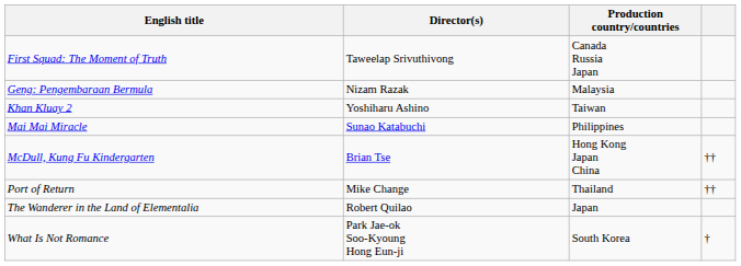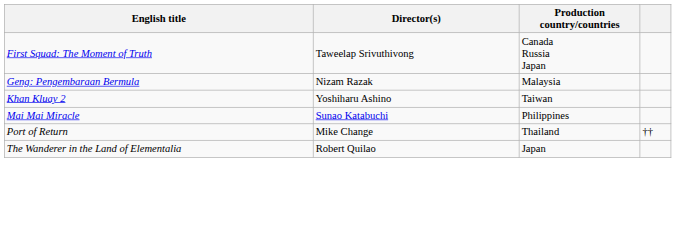- row: McDull, Kung Fu Kindergarten | Brian Tse | Hong Kong Japan China | ††
- row: What Is Not Romance | Park Jae-ok Soo-Kyoung Hong Eun-ji | South Korea | †
